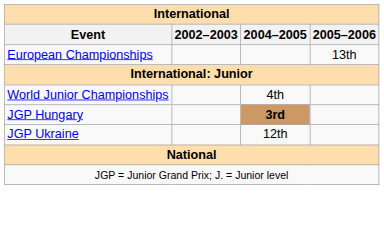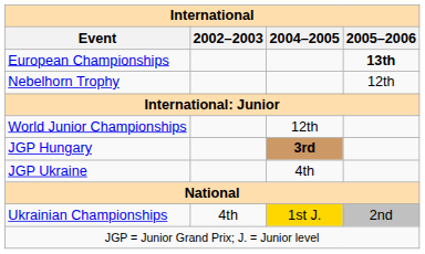European Championships | 2005–2006: normal -> bold
+ row: Nebelhorn Trophy | 12th
World Junior Championships | 2004–2005: 4th -> 12th
JGP Ukraine | 2004–2005: 12th -> 4th
+ row: Ukrainian Championships | 4th | 1st J. | 2nd
